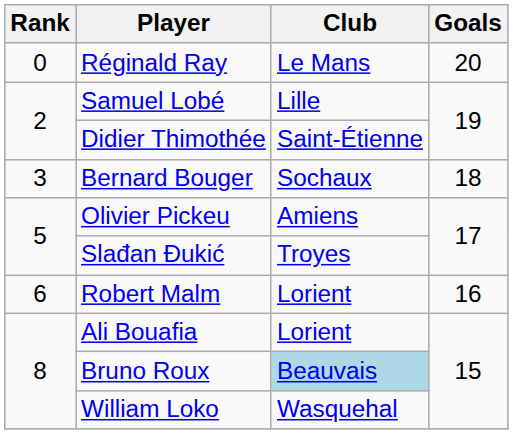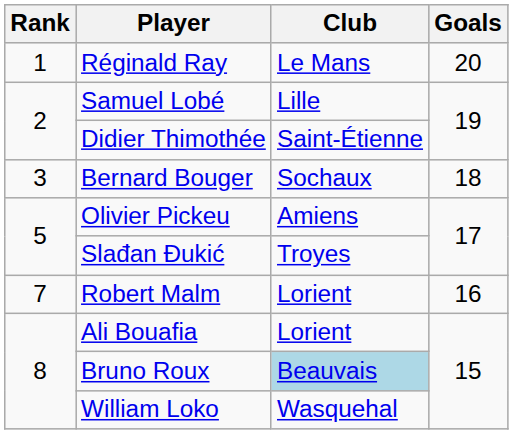Réginald Ray | Rank: 0 -> 1
Robert Malm | Rank: 6 -> 7
